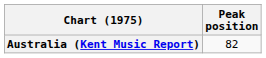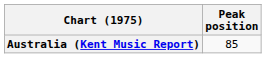Australia (Kent Music Report) | Peak position: 82 -> 85
